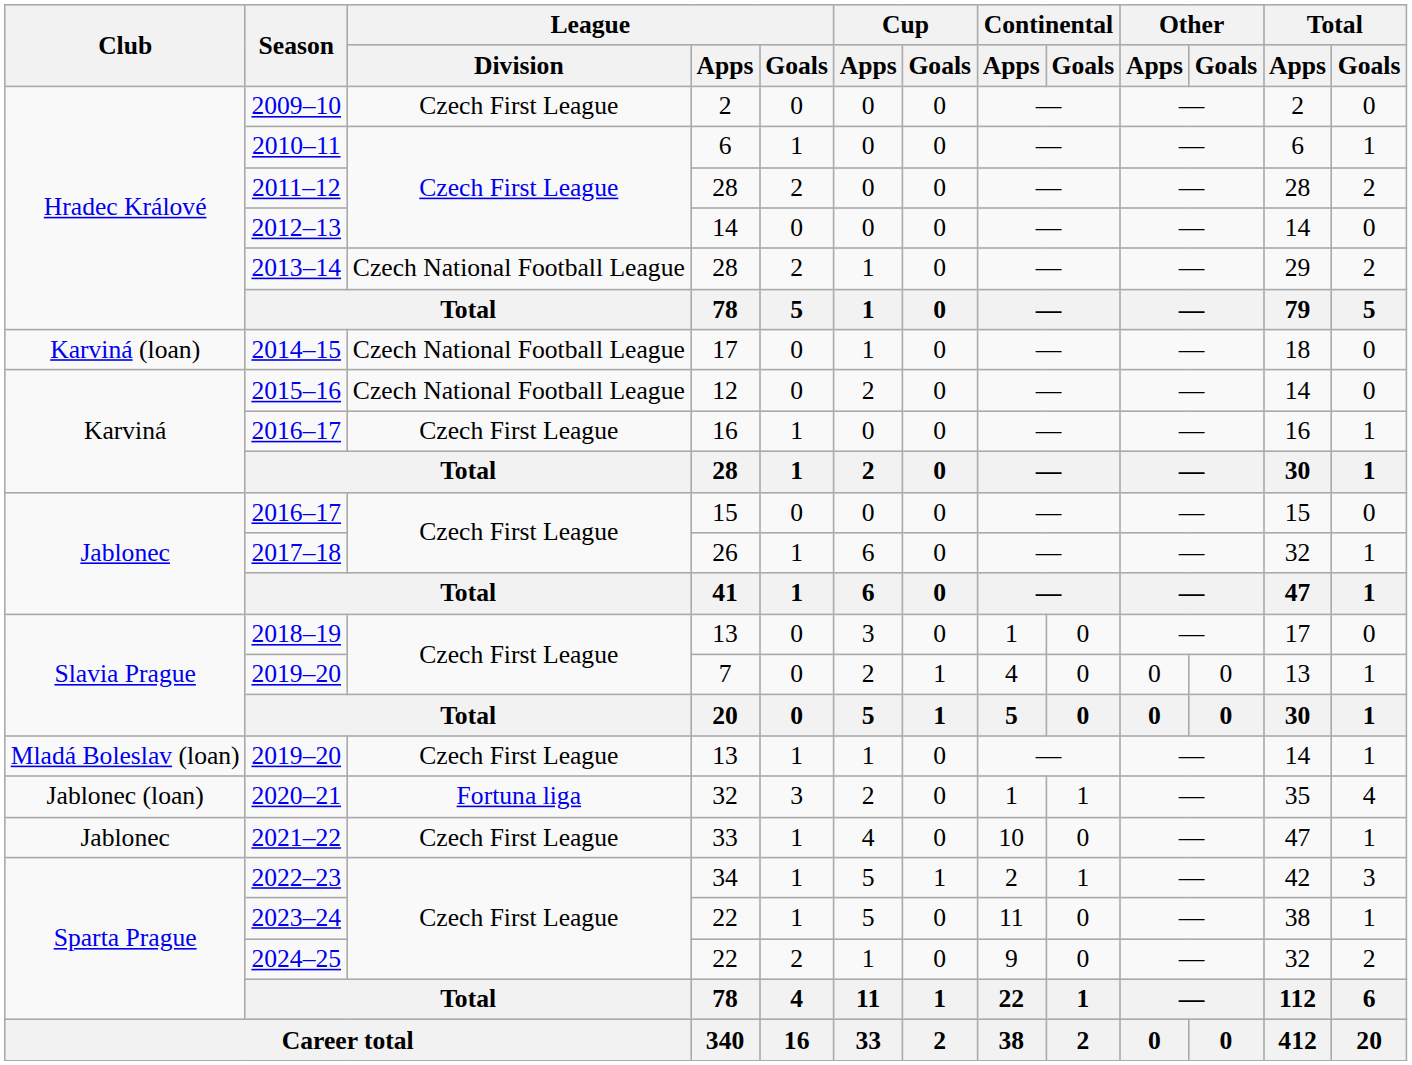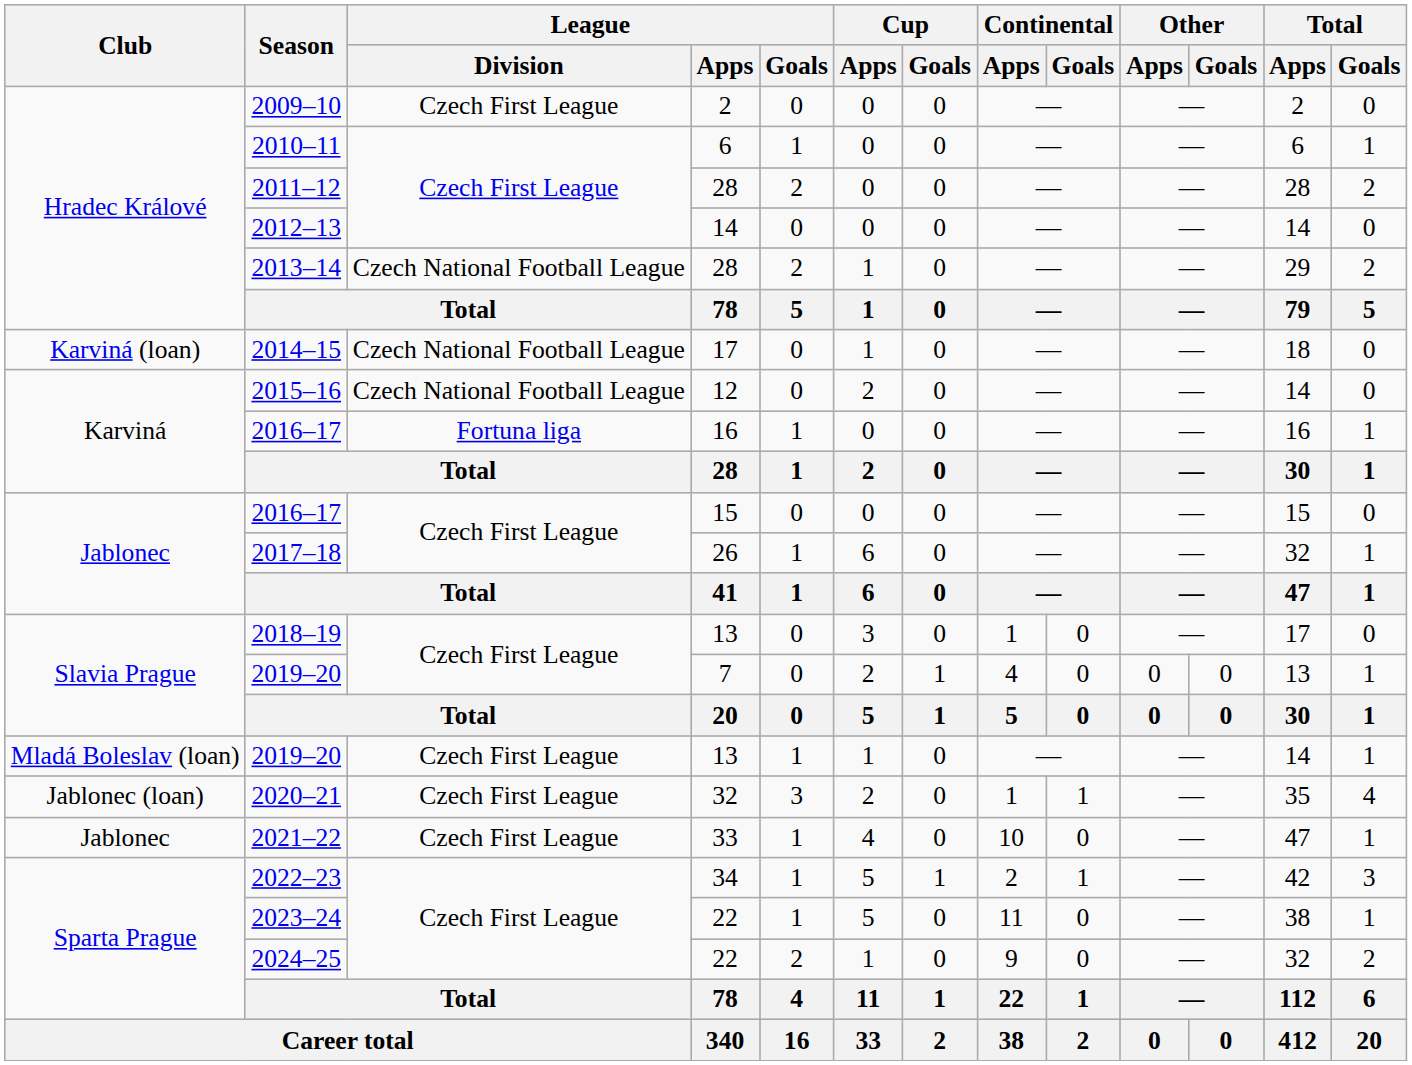2016–17 / 16 | League / Division: Czech First League -> Fortuna liga
2020–21 | League / Division: Fortuna liga -> Czech First League
